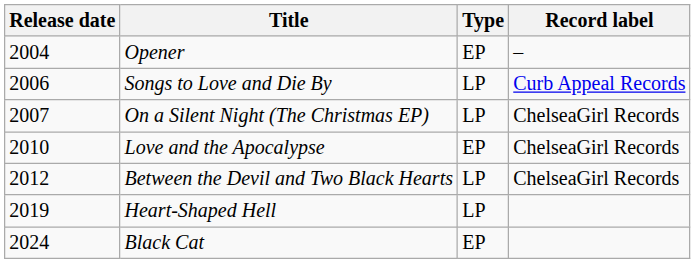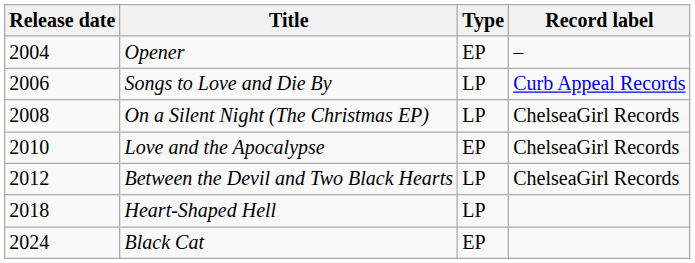On a Silent Night (The Christmas EP) | Release date: 2007 -> 2008
Heart-Shaped Hell | Release date: 2019 -> 2018
